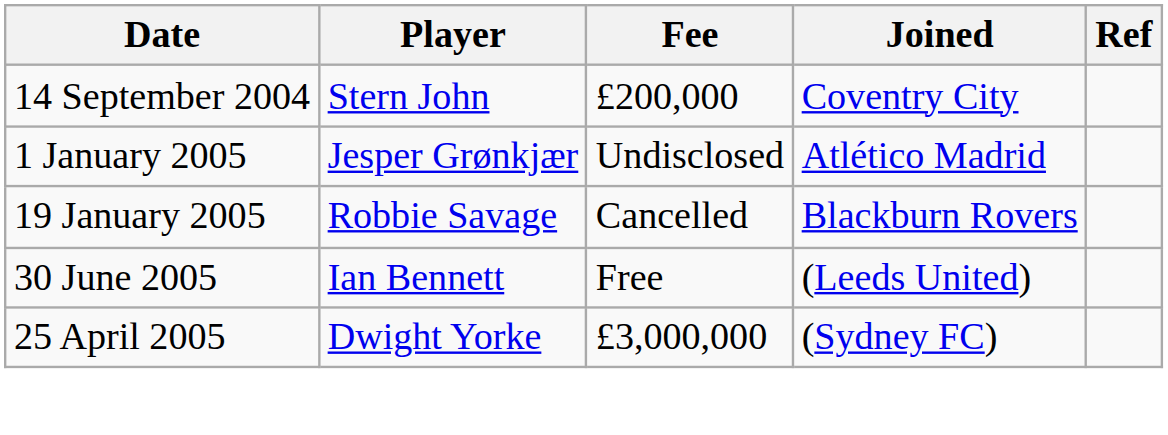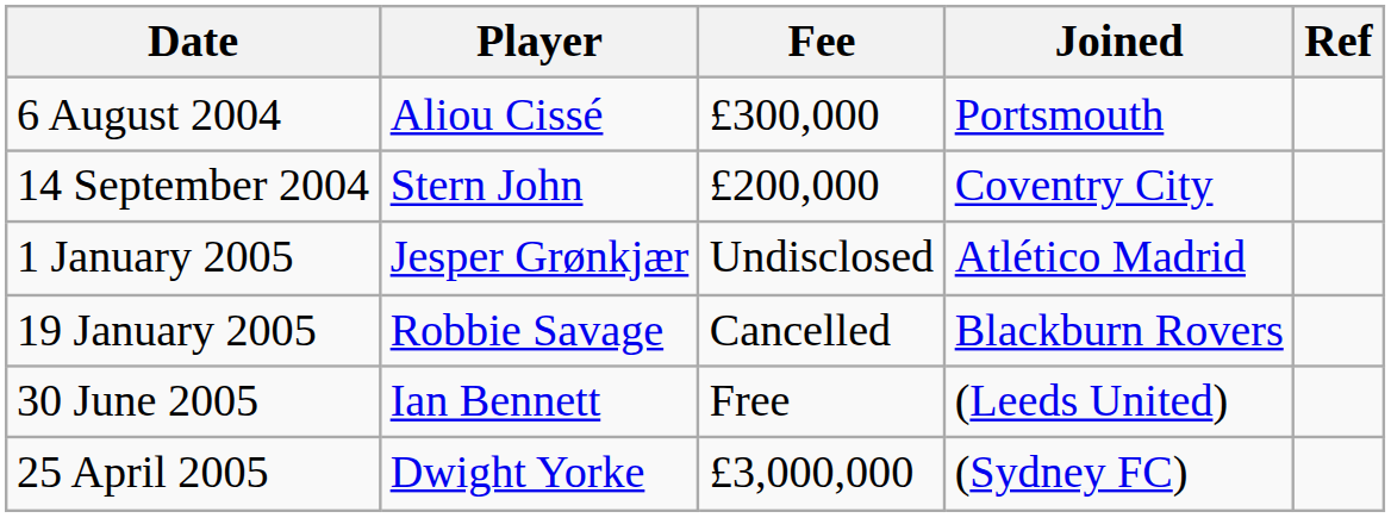+ row: 6 August 2004 | Aliou Cissé | £300,000 | Portsmouth
